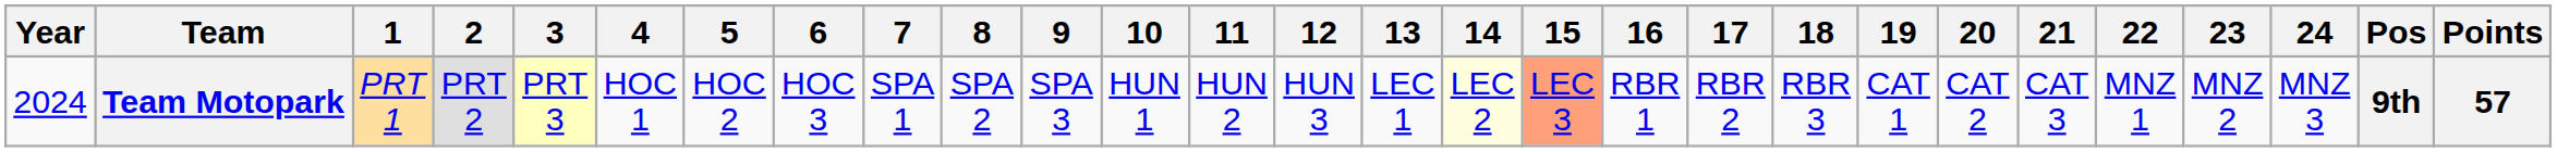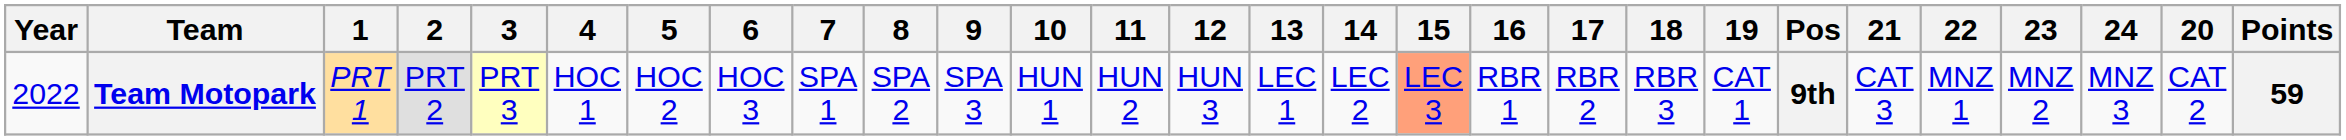columns swapped: 20 <-> Pos
Team Motopark | Year: 2024 -> 2022
Team Motopark | 14: lightyellow background -> no background
Team Motopark | Points: 57 -> 59
